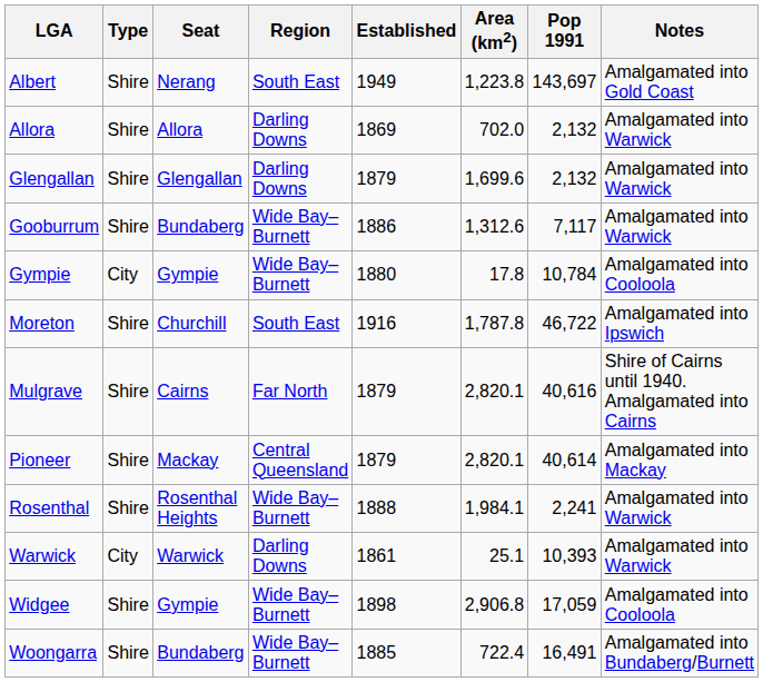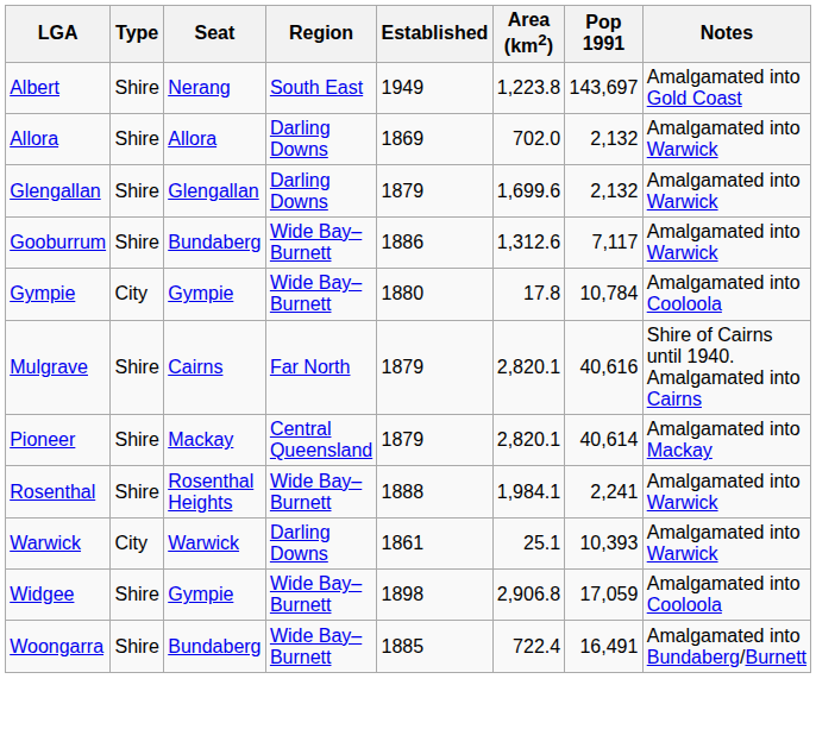- row: Moreton | Shire | Churchill | South East | 1916 | 1,787.8 | 46,722 | Amalgamated into Ipswich
